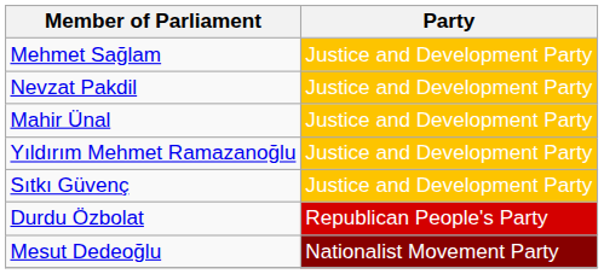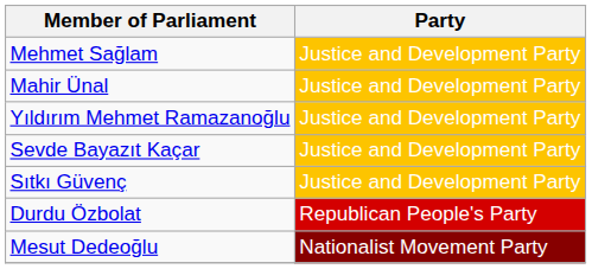- row: Nevzat Pakdil | Justice and Development Party
+ row: Sevde Bayazıt Kaçar | Justice and Development Party
